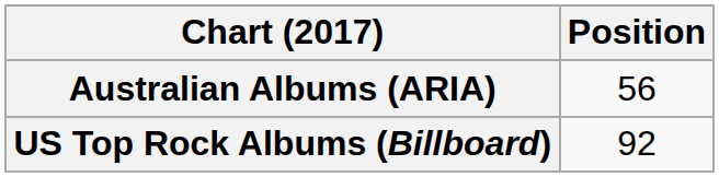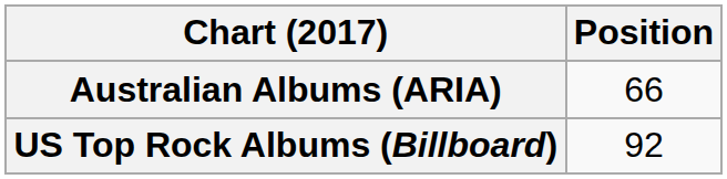Australian Albums (ARIA) | Position: 56 -> 66
